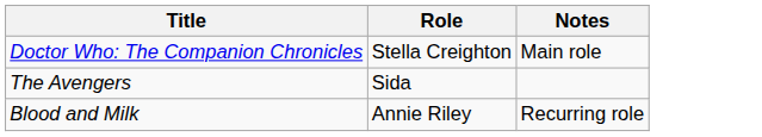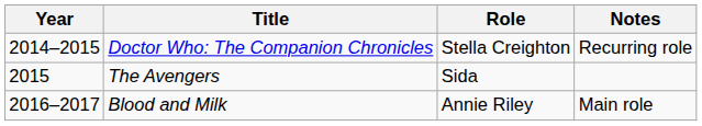+ column: Year | 2014–2015 | 2015 | 2016–2017
Doctor Who: The Companion Chronicles | Notes: Main role -> Recurring role
Blood and Milk | Notes: Recurring role -> Main role
